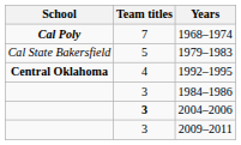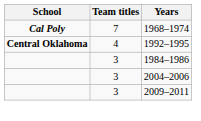- row: Cal State Bakersfield | 5 | 1979–1983
2004–2006 | Team titles: bold -> normal
